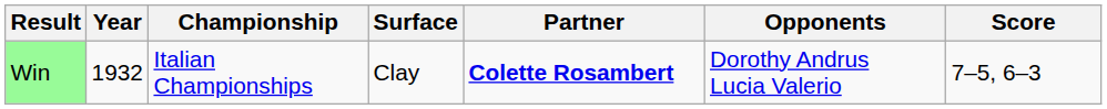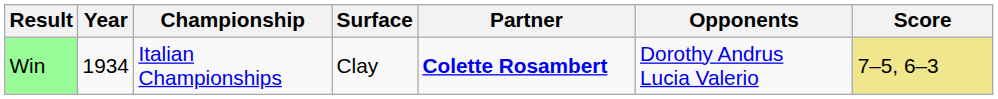Win | Year: 1932 -> 1934
Win | Score: no background -> khaki background
